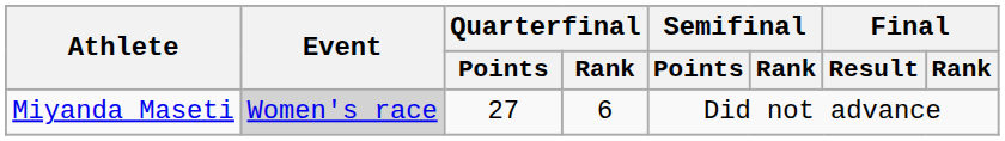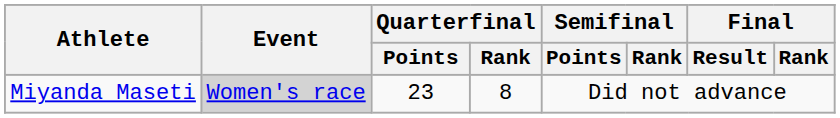Miyanda Maseti | Quarterfinal / Points: 27 -> 23
Miyanda Maseti | Quarterfinal / Rank: 6 -> 8
